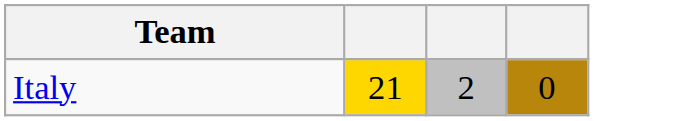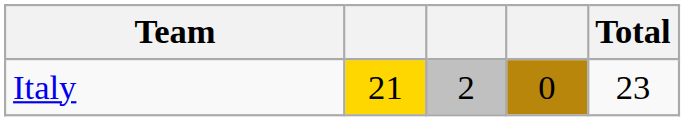+ column: Total | 23
